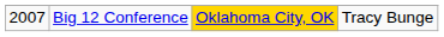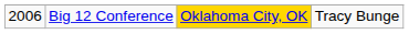Big 12 Conference | column 1: 2007 -> 2006
